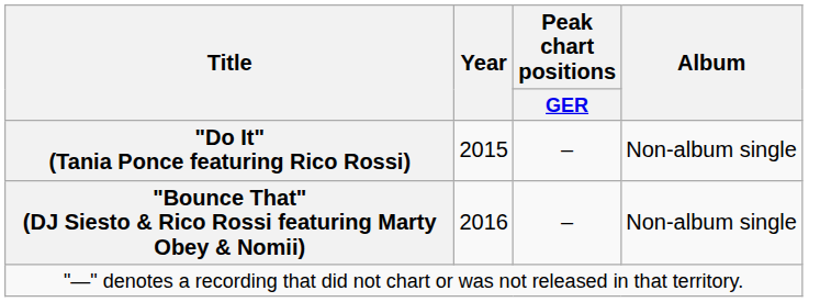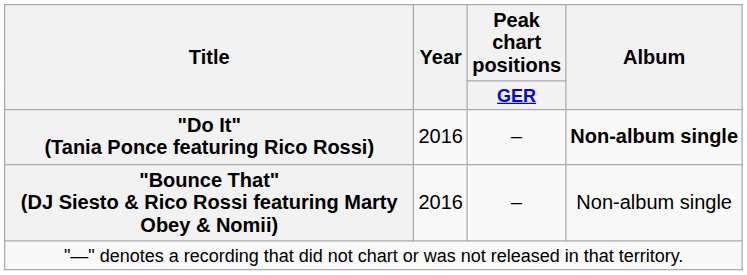"Do It" (Tania Ponce featuring Rico Rossi) | Year: 2015 -> 2016
"Do It" (Tania Ponce featuring Rico Rossi) | Album: normal -> bold
